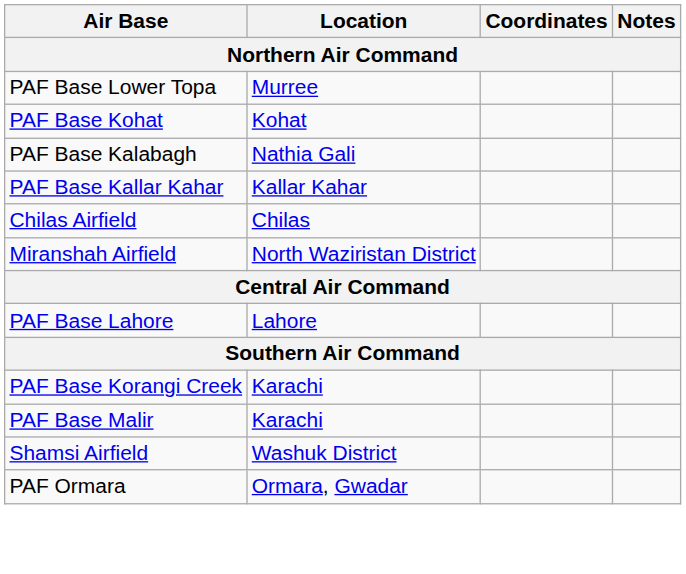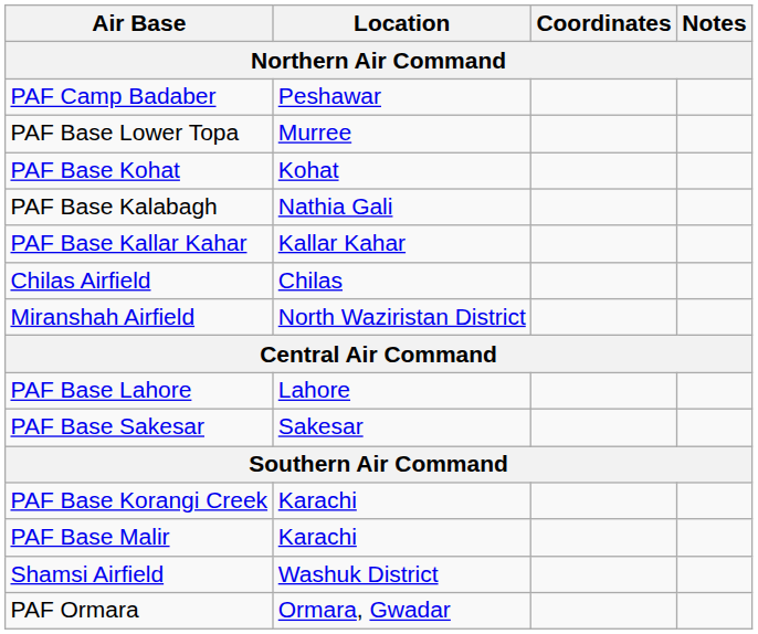+ row: PAF Camp Badaber | Peshawar
+ row: PAF Base Sakesar | Sakesar
